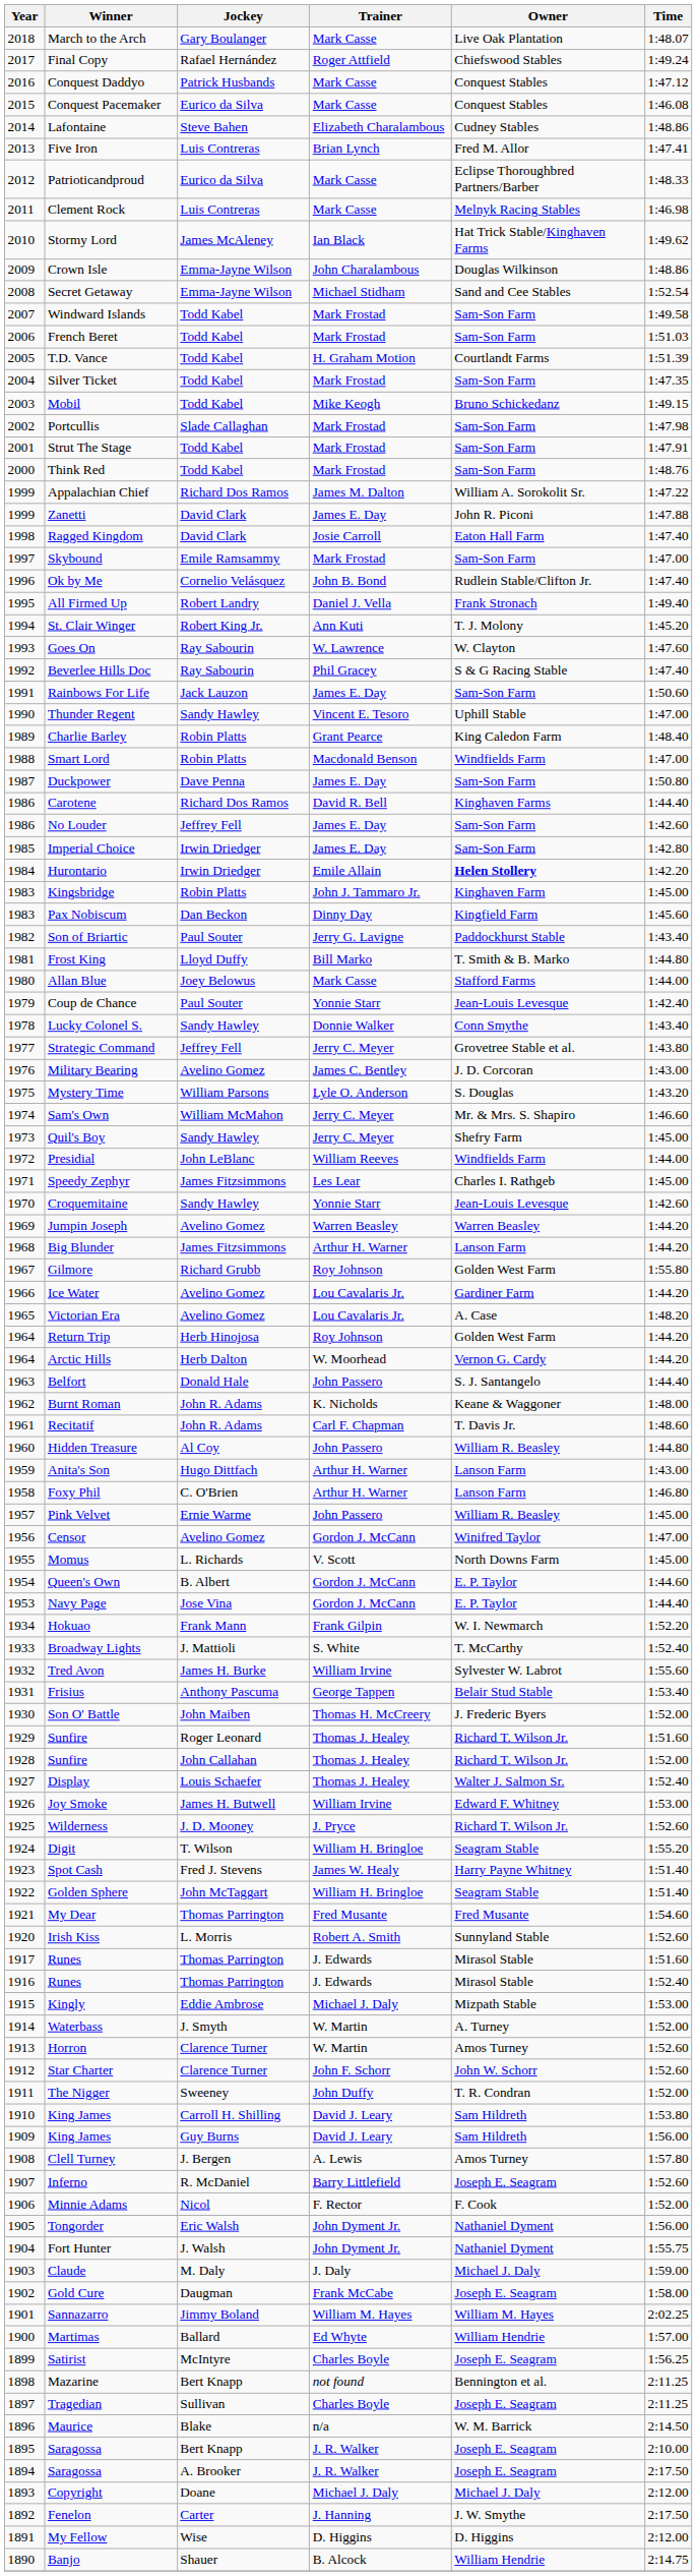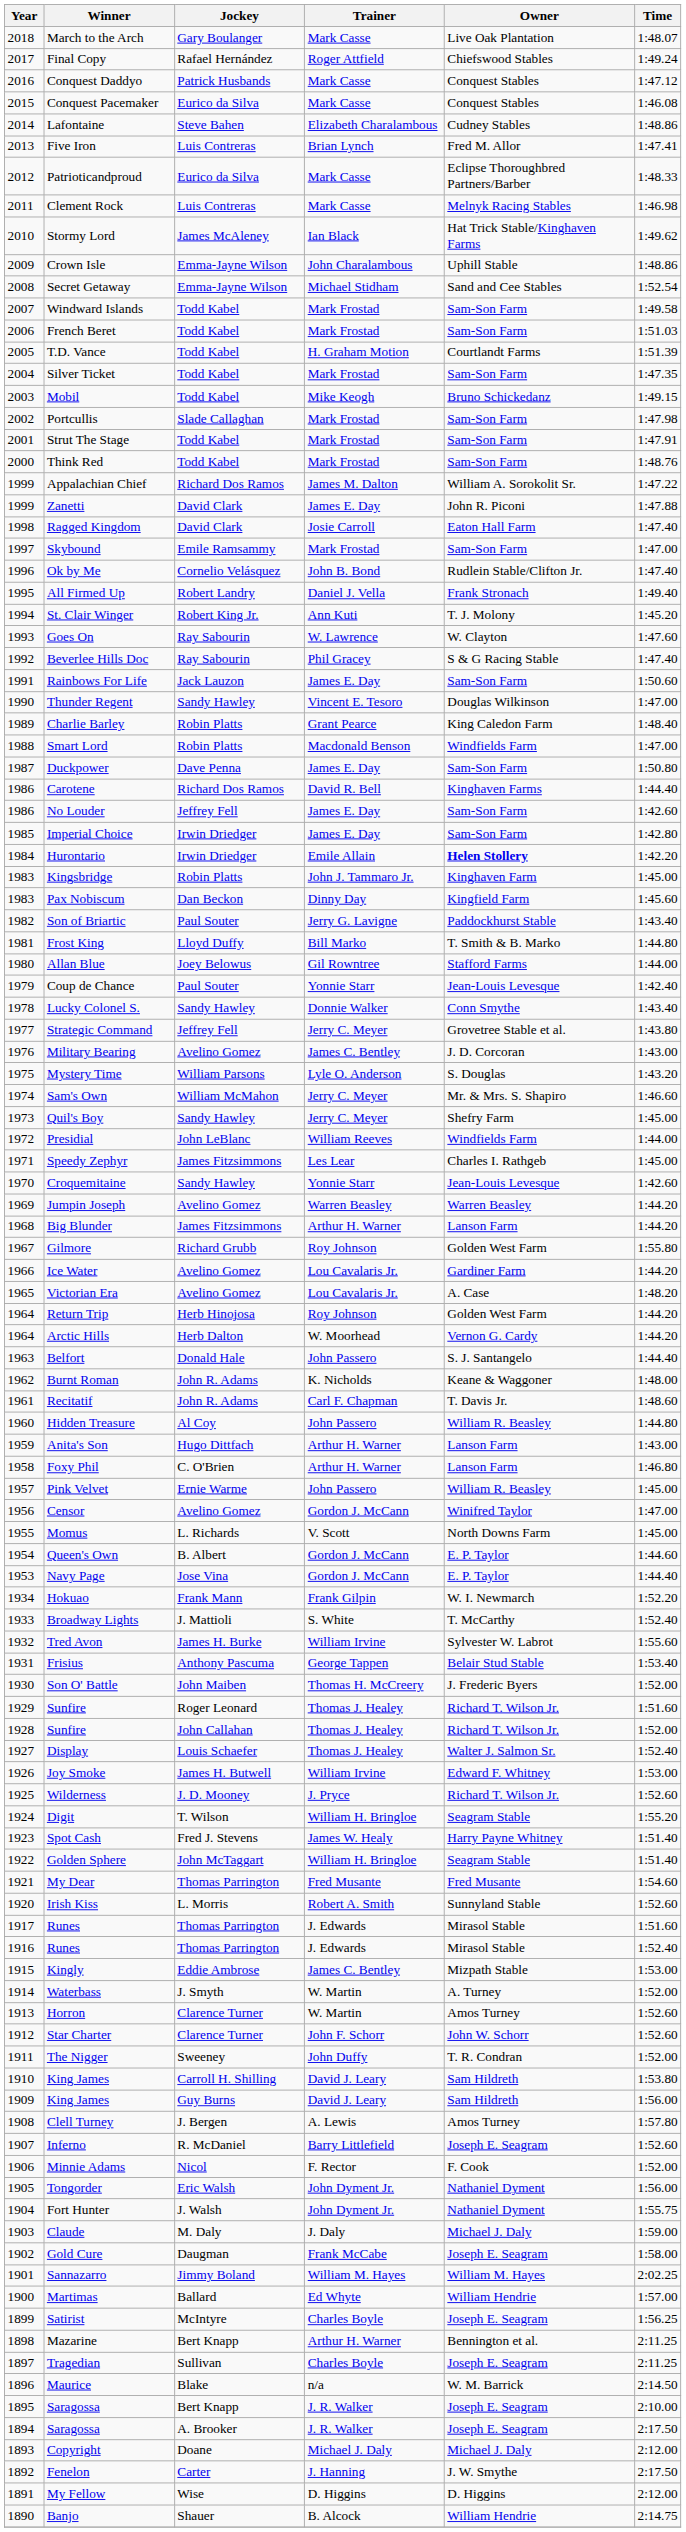Crown Isle | Owner: Douglas Wilkinson -> Uphill Stable
Thunder Regent | Owner: Uphill Stable -> Douglas Wilkinson
Allan Blue | Trainer: Mark Casse -> Gil Rowntree
Kingly | Trainer: Michael J. Daly -> James C. Bentley
Mazarine | Trainer: not found -> Arthur H. Warner
